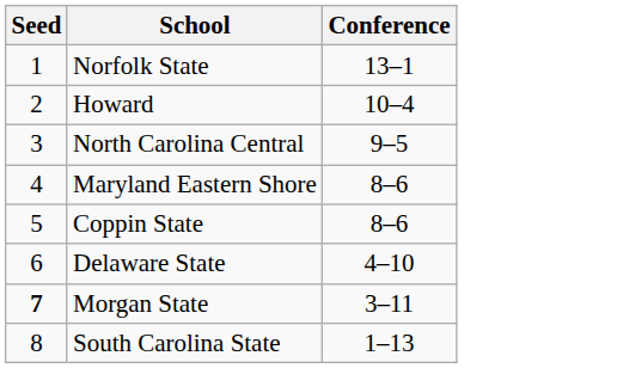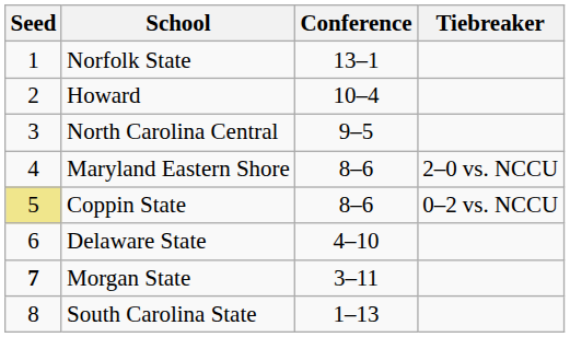+ column: Tiebreaker | 2–0 vs. NCCU | 0–2 vs. NCCU
Coppin State | Seed: no background -> khaki background
